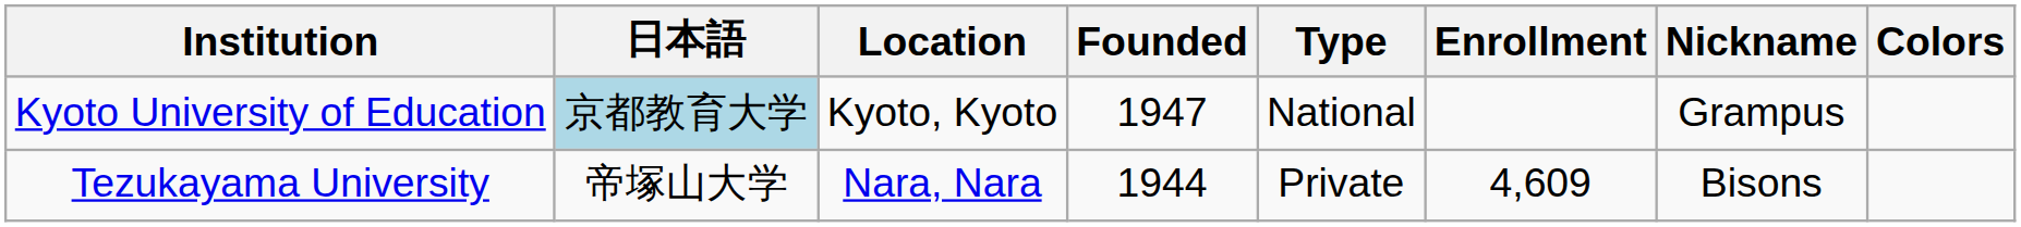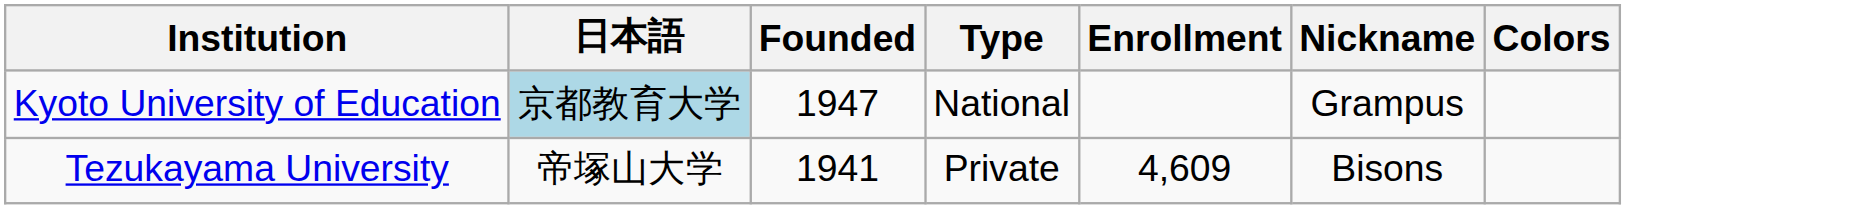- column: Location | Kyoto, Kyoto | Nara, Nara
Tezukayama University | Founded: 1944 -> 1941
